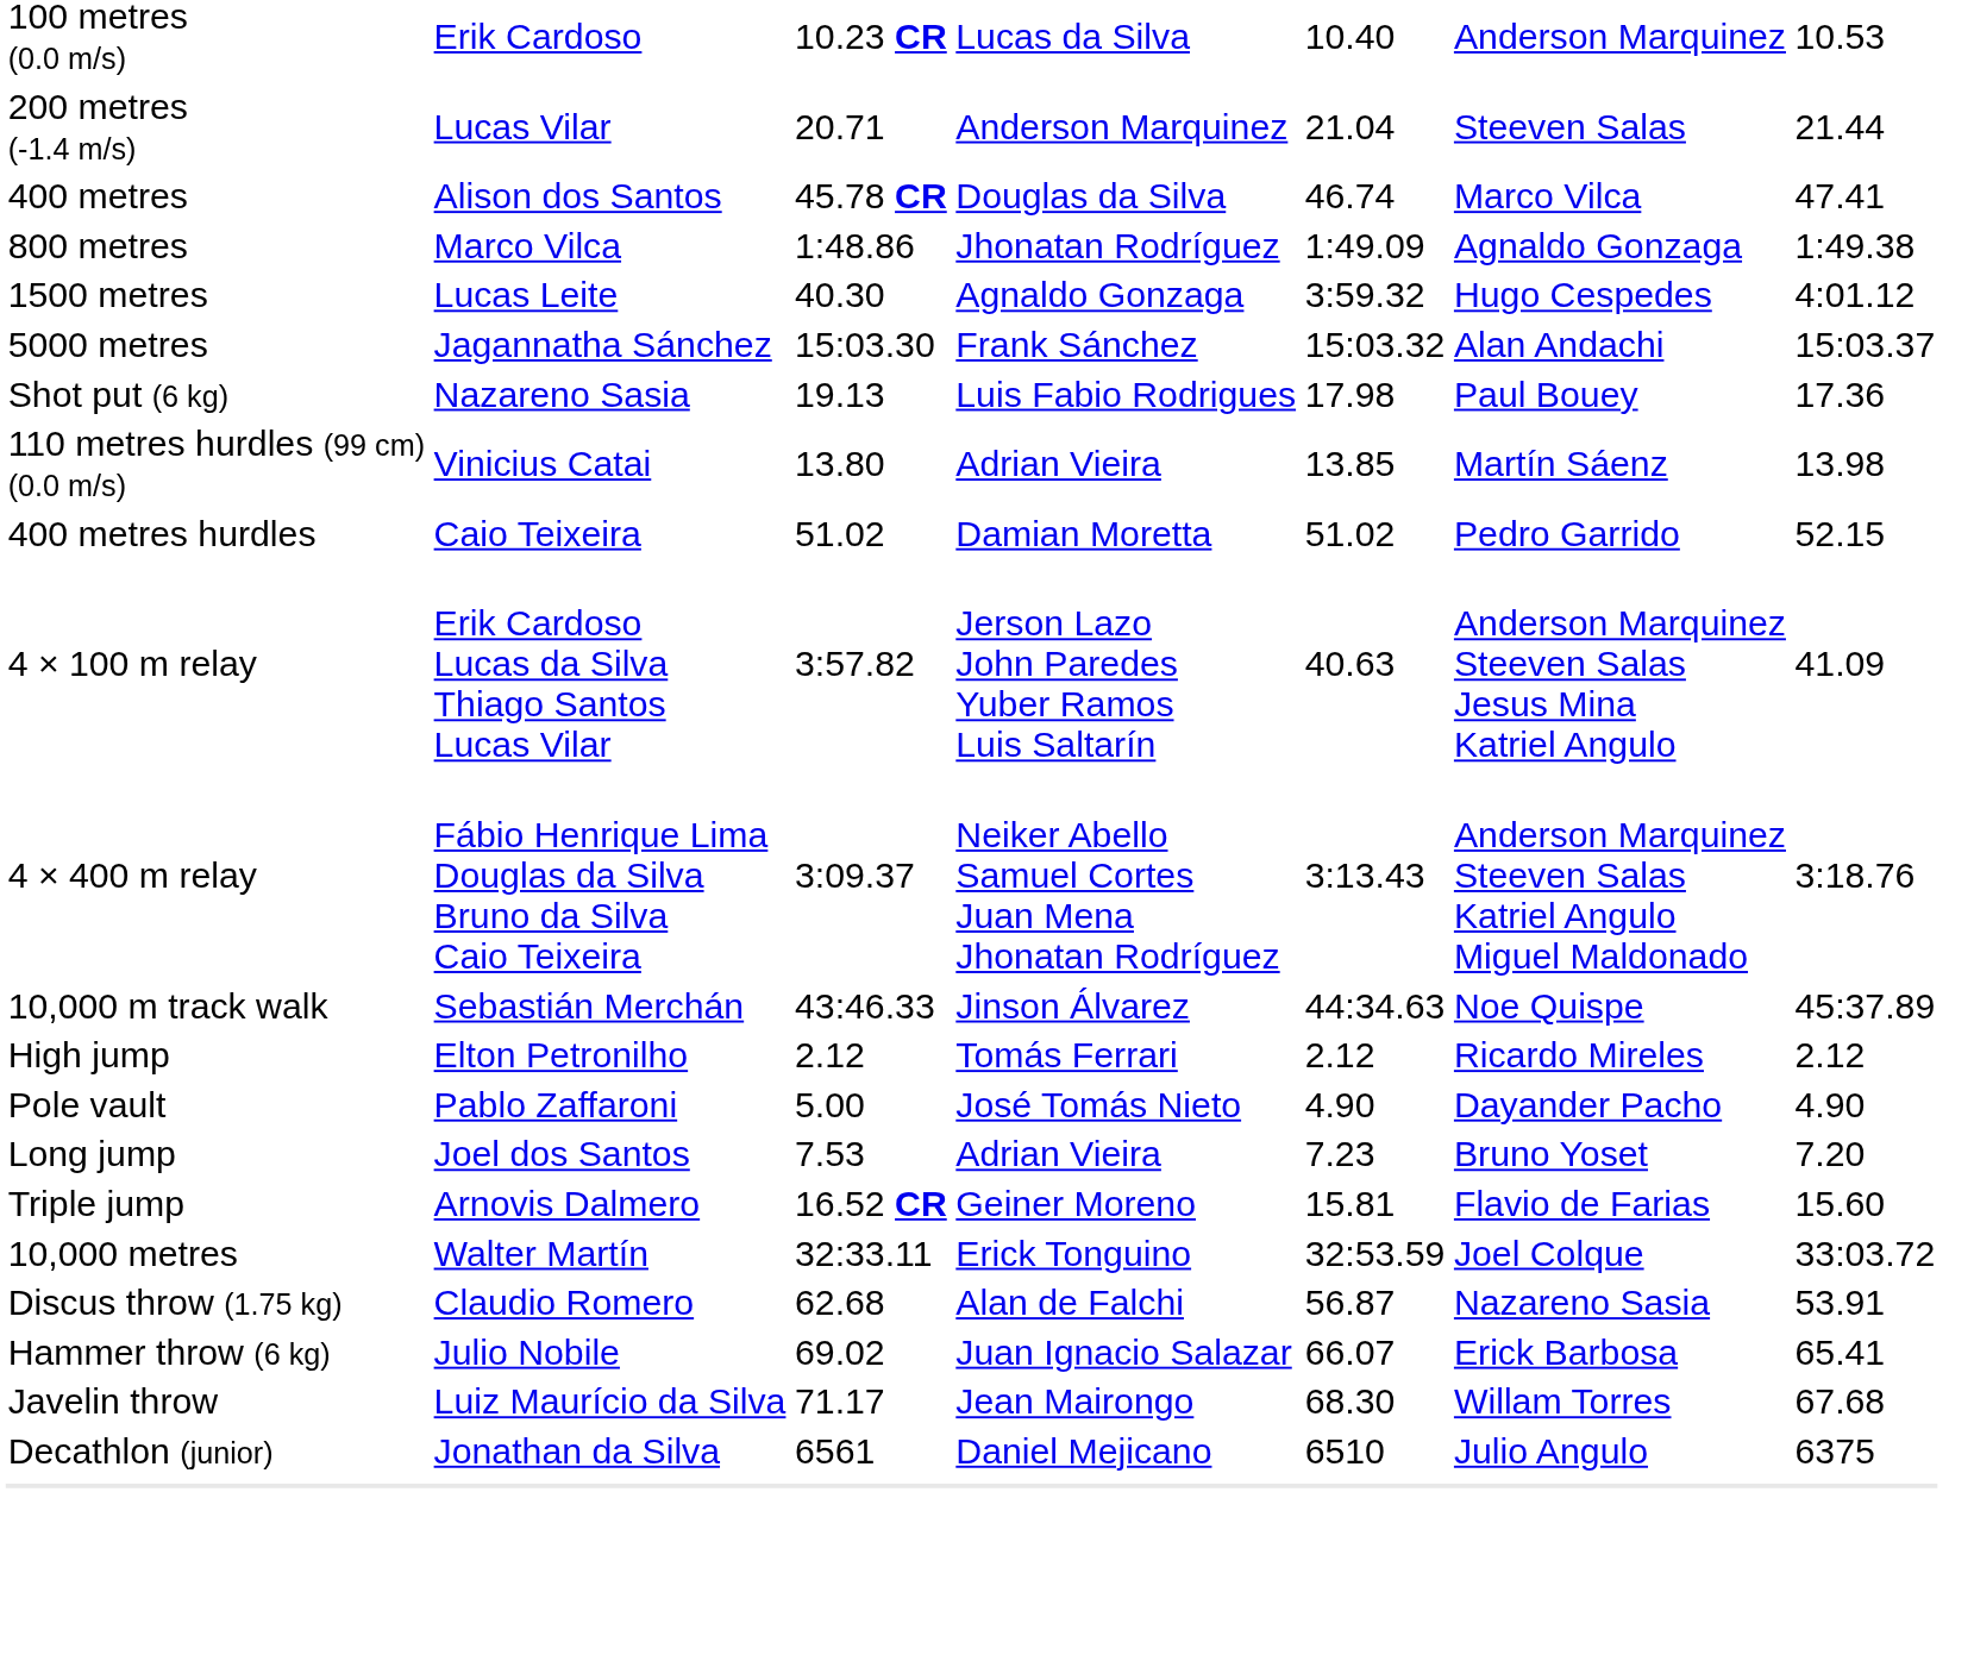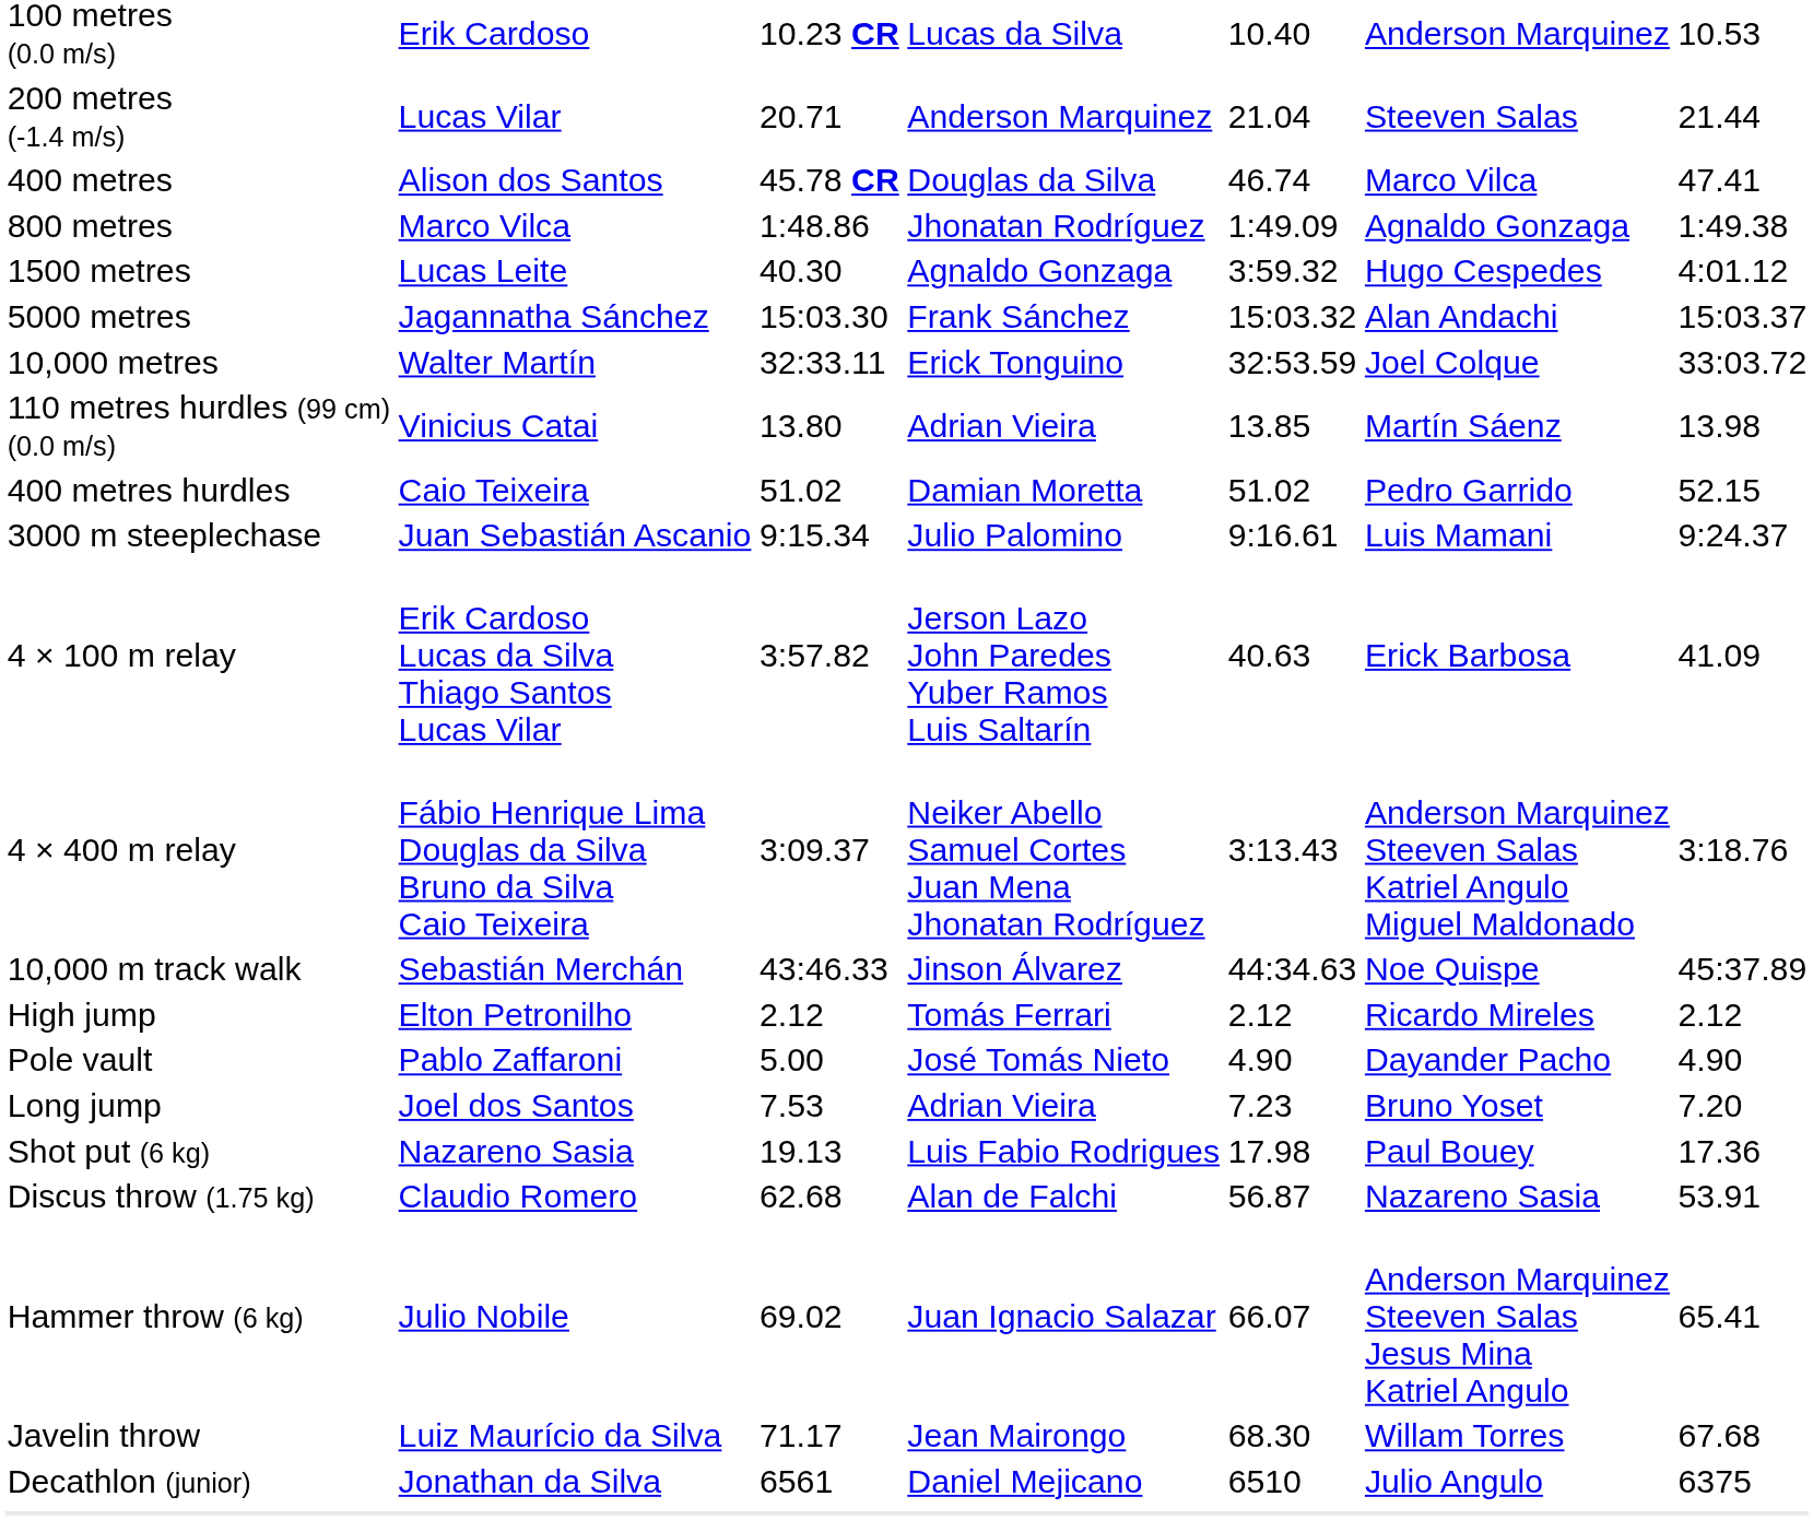rows swapped: 10,000 metres <-> Shot put (6 kg)
+ row: 3000 m steeplechase | Juan Sebastián Ascanio | 9:15.34 | Julio Palomino | 9:16.61 | Luis Mamani | 9:24.37
4 × 100 m relay | column 6: Anderson Marquinez Steeven Salas Jesus Mina Katriel Angulo -> Erick Barbosa
- row: Triple jump | Arnovis Dalmero | 16.52 CR | Geiner Moreno | 15.81 | Flavio de Farias | 15.60
Hammer throw (6 kg) | column 6: Erick Barbosa -> Anderson Marquinez Steeven Salas Jesus Mina Katriel Angulo
